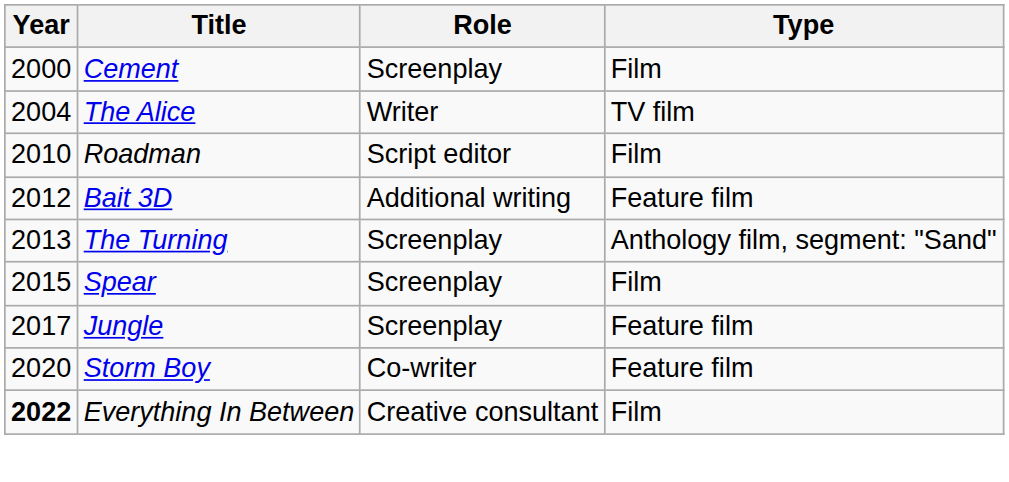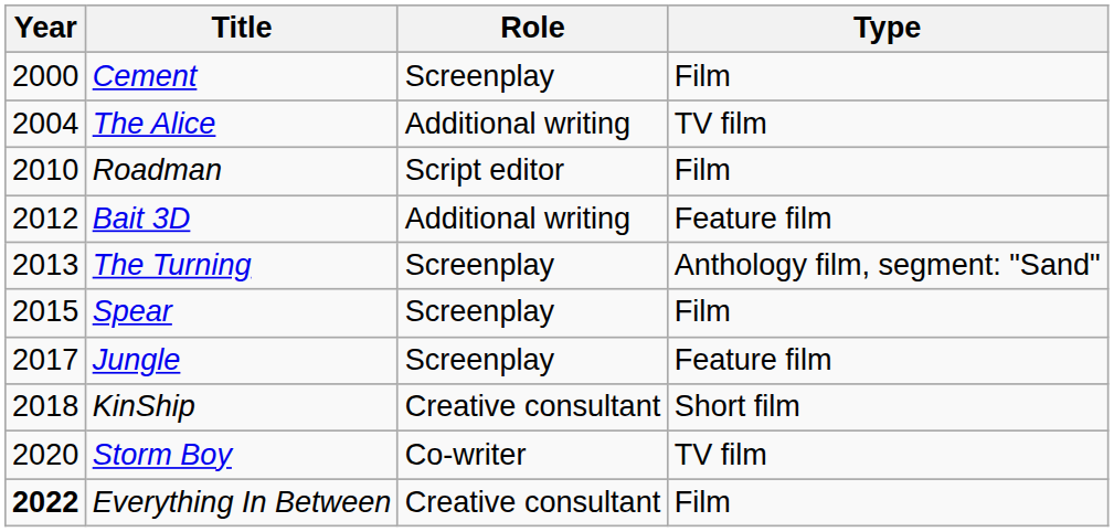The Alice | Role: Writer -> Additional writing
+ row: 2018 | KinShip | Creative consultant | Short film
Storm Boy | Type: Feature film -> TV film
